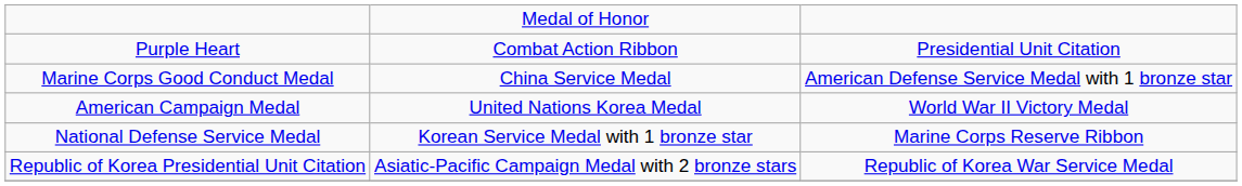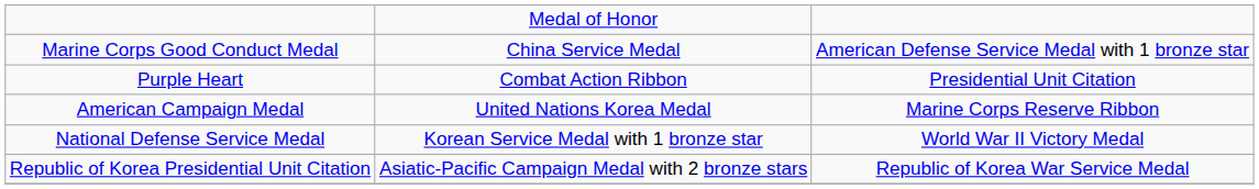rows swapped: Purple Heart <-> Marine Corps Good Conduct Medal
American Campaign Medal | column 3: World War II Victory Medal -> Marine Corps Reserve Ribbon
National Defense Service Medal | column 3: Marine Corps Reserve Ribbon -> World War II Victory Medal
